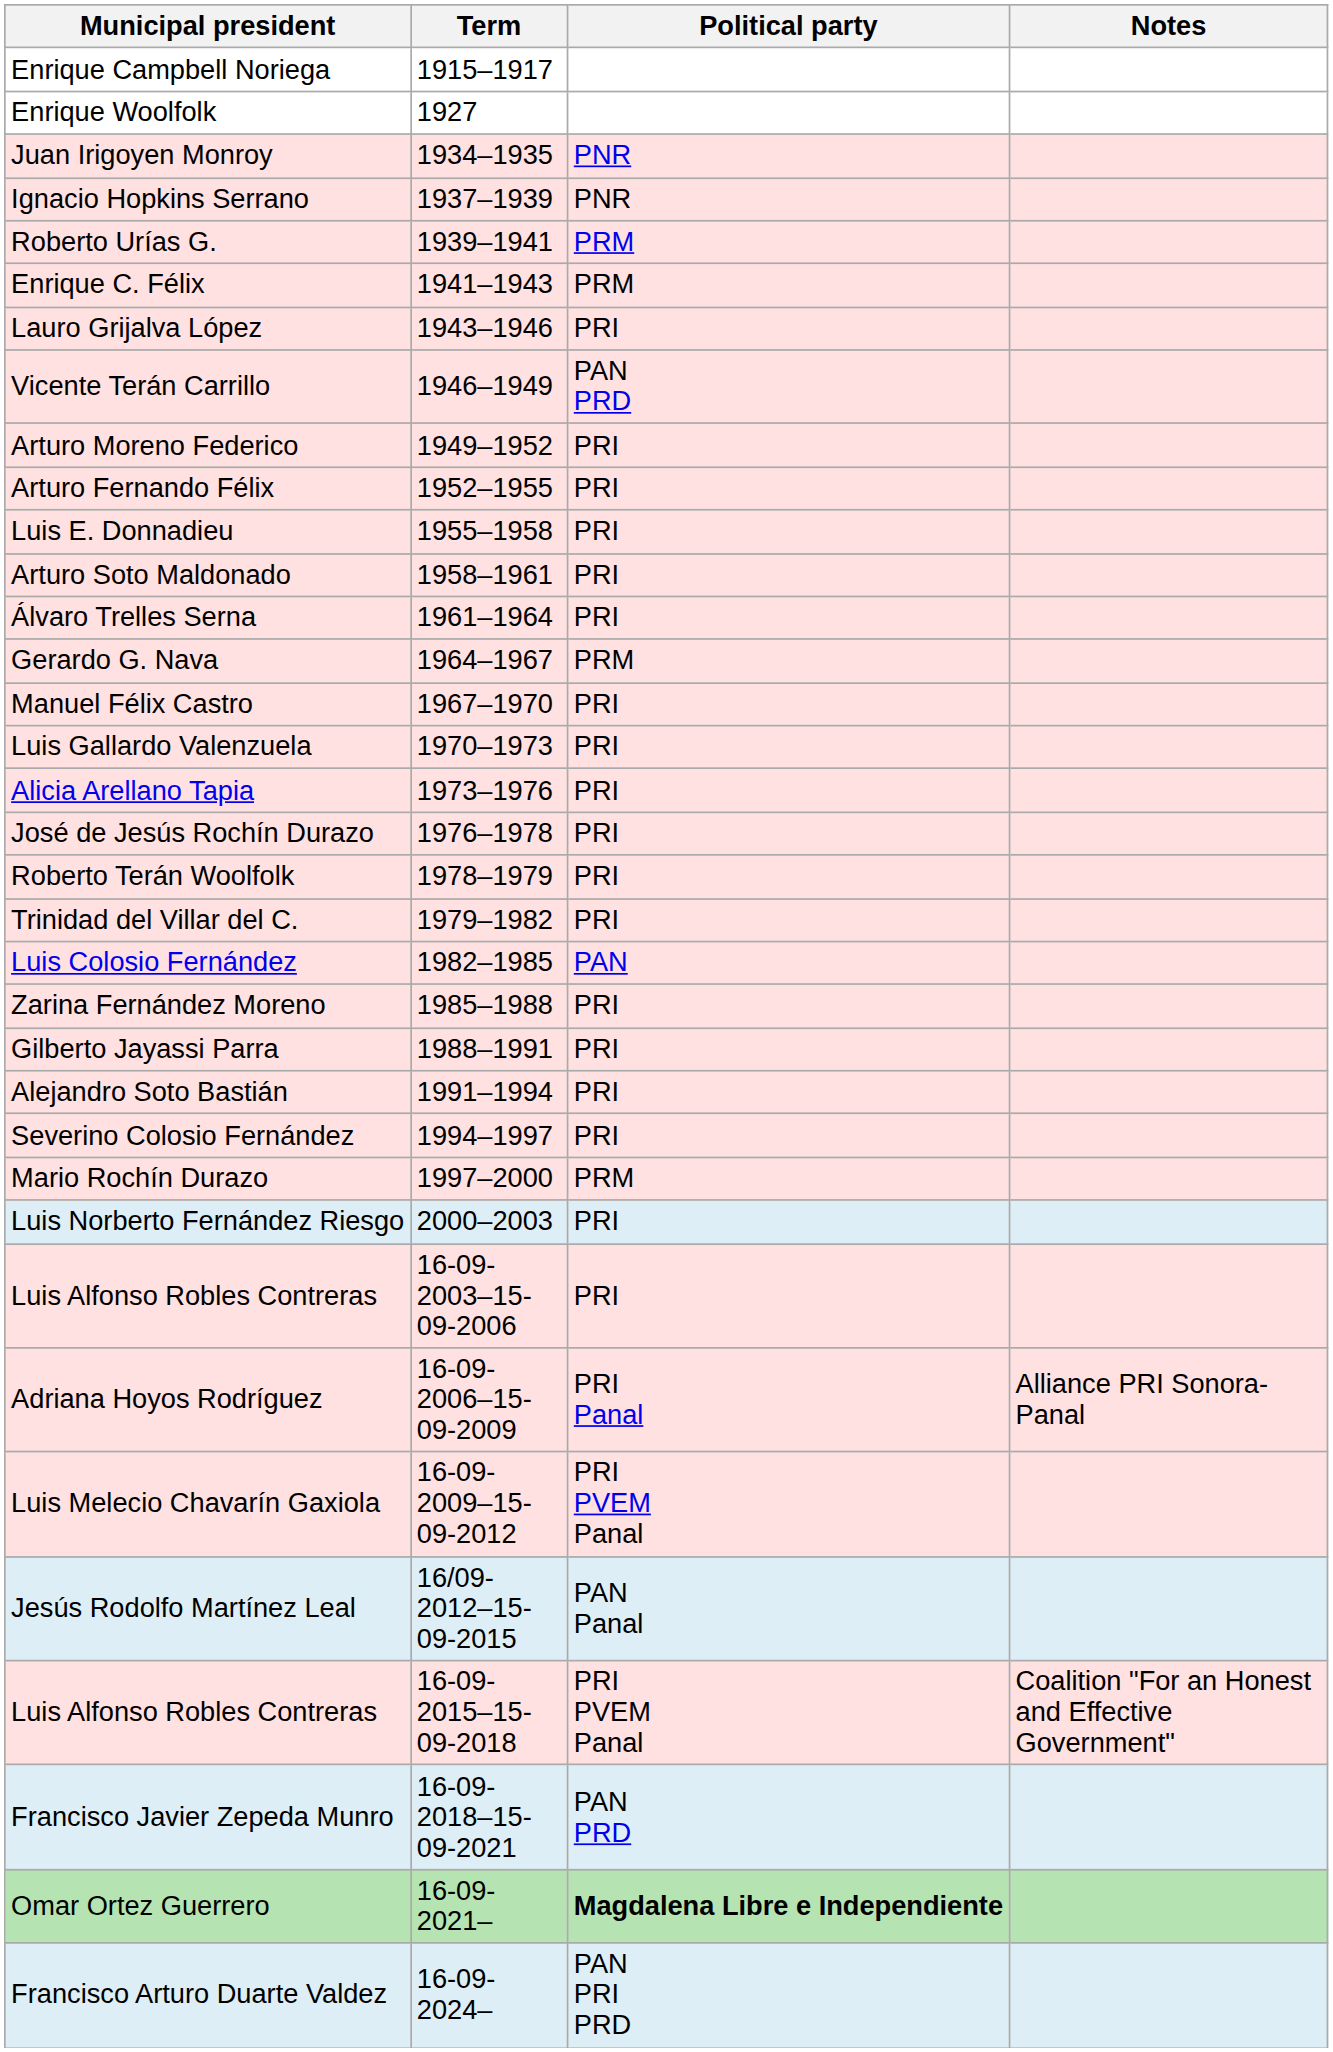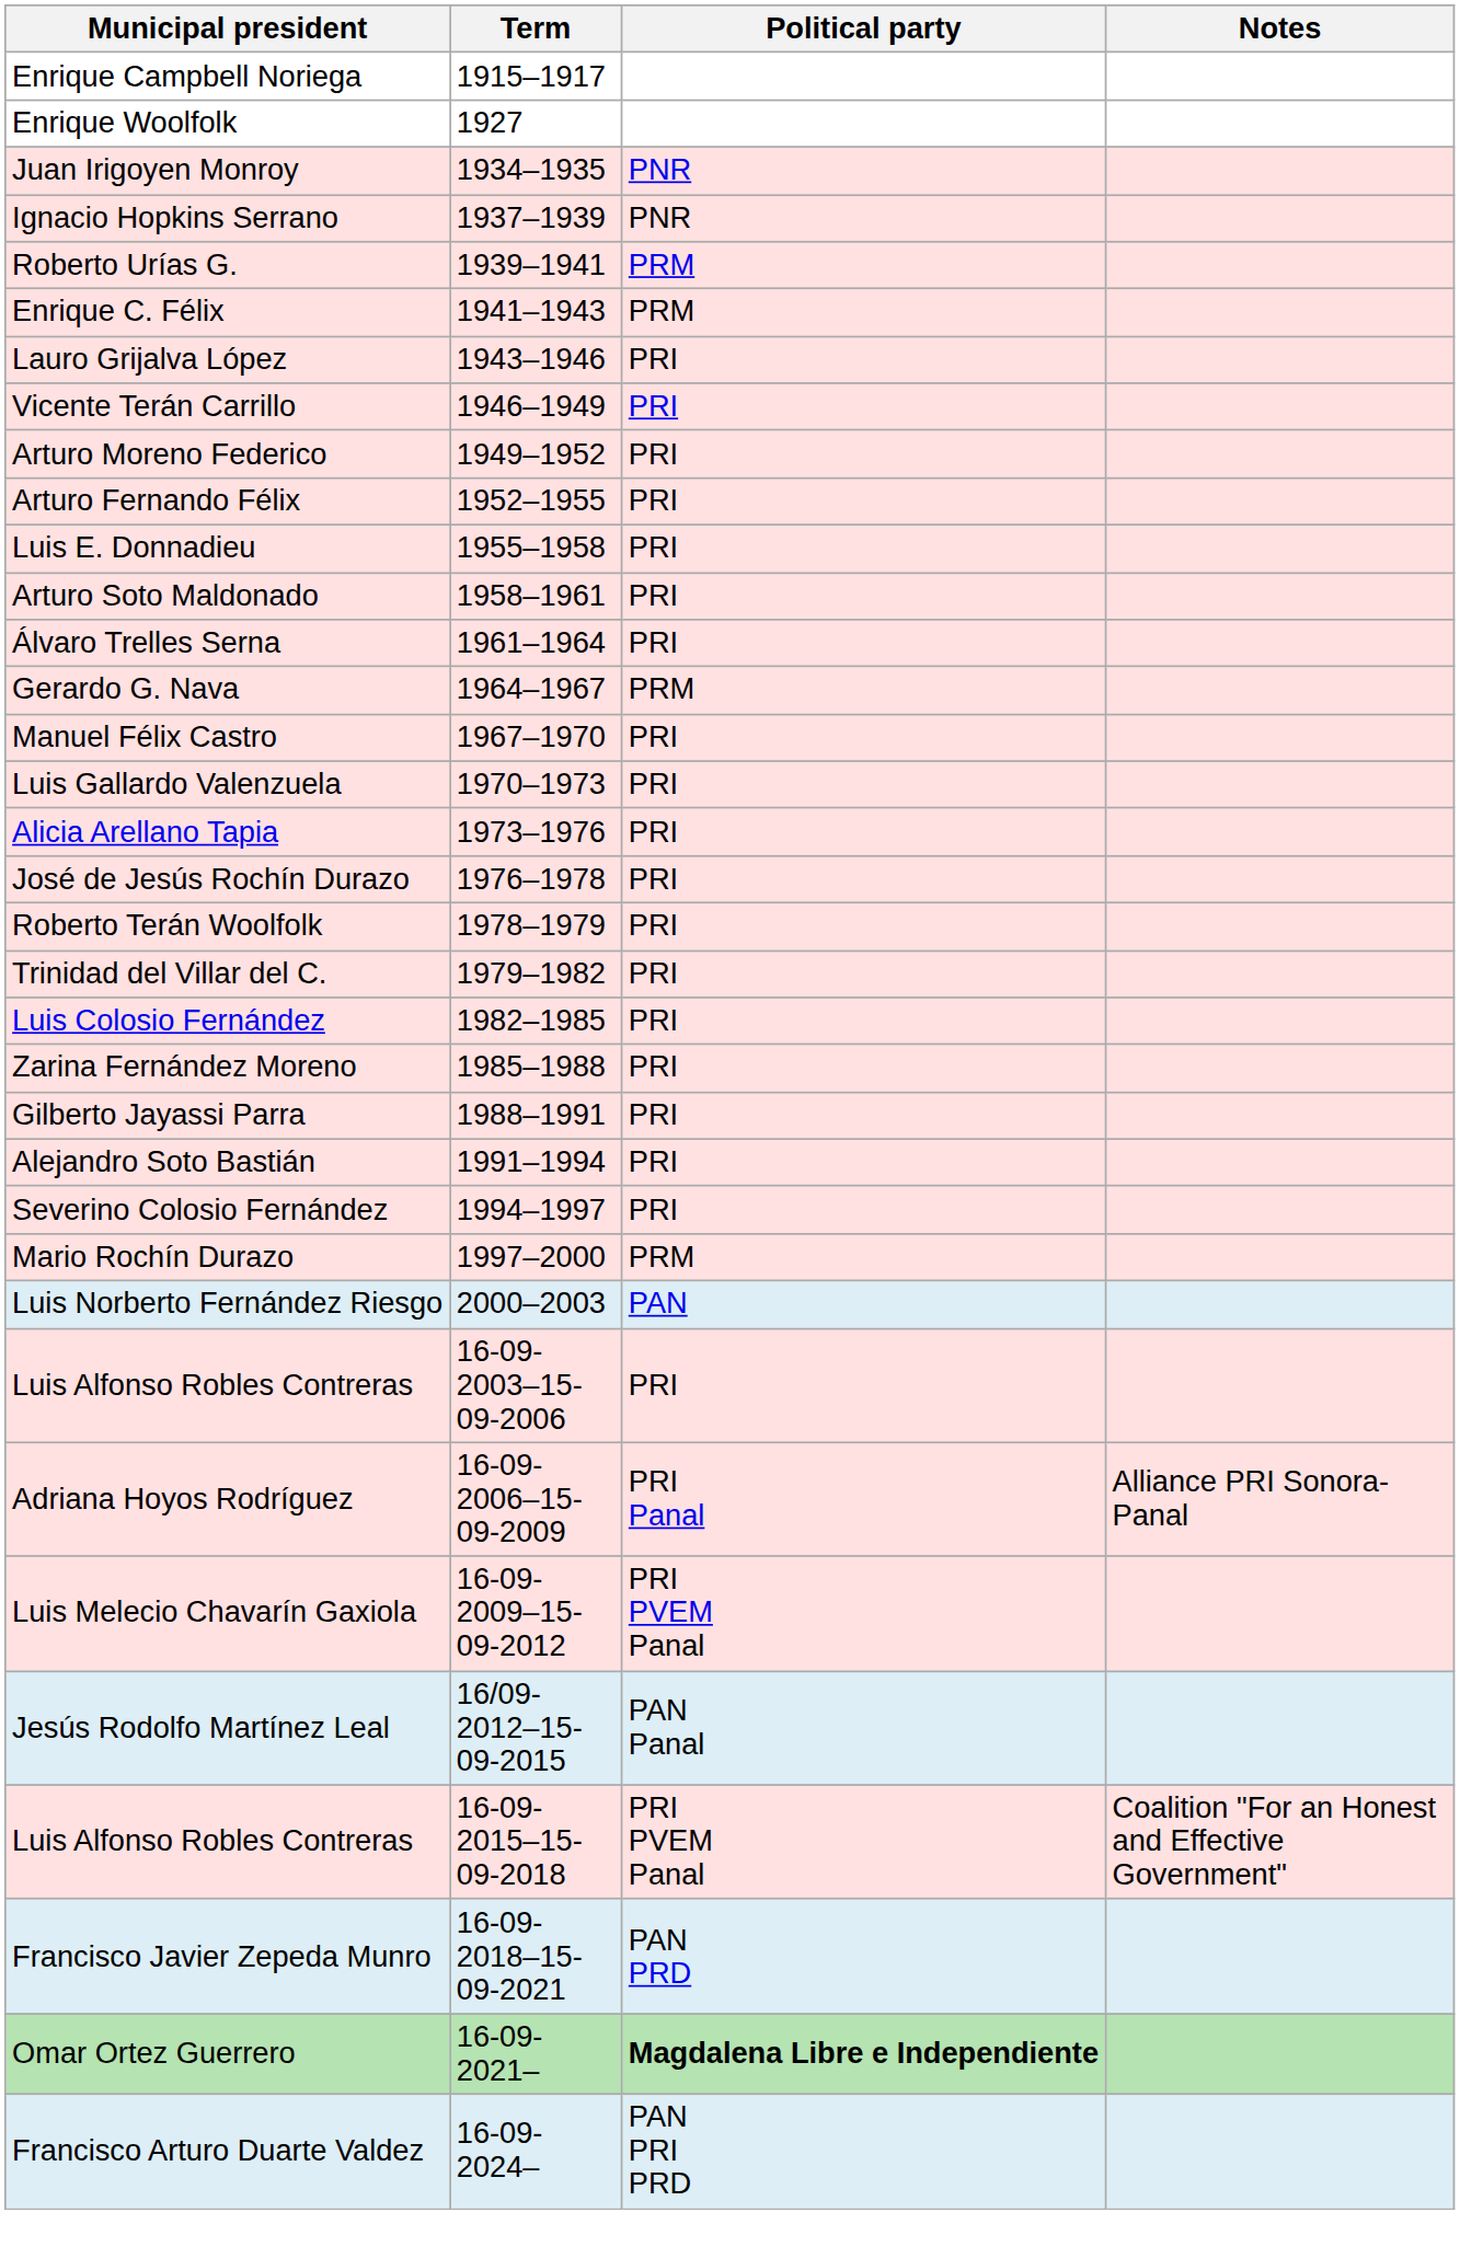Vicente Terán Carrillo | Political party: PAN PRD -> PRI
Luis Colosio Fernández | Political party: PAN -> PRI
Luis Norberto Fernández Riesgo | Political party: PRI -> PAN
